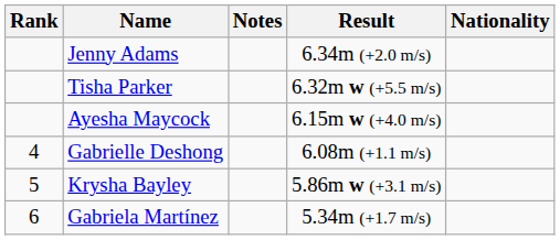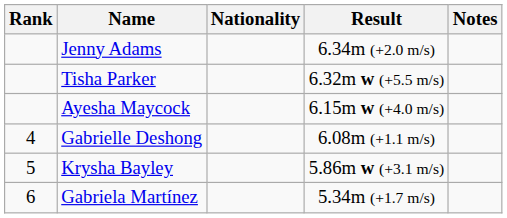columns swapped: Nationality <-> Notes
